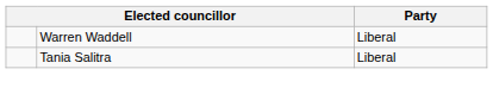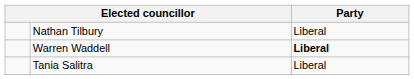+ row: Nathan Tilbury | Liberal
Warren Waddell | Party: normal -> bold
